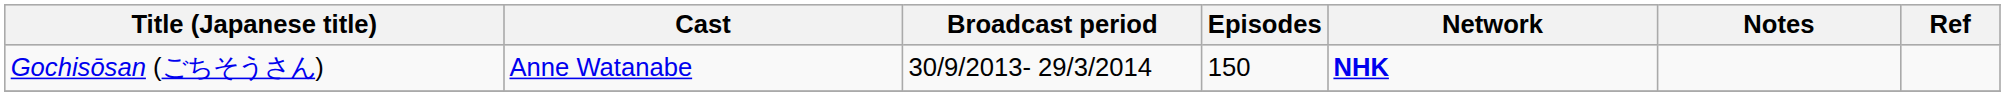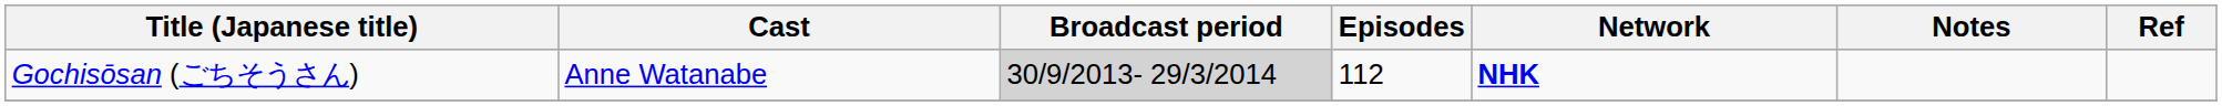Gochisōsan (ごちそうさん) | Broadcast period: no background -> lightgrey background
Gochisōsan (ごちそうさん) | Episodes: 150 -> 112
